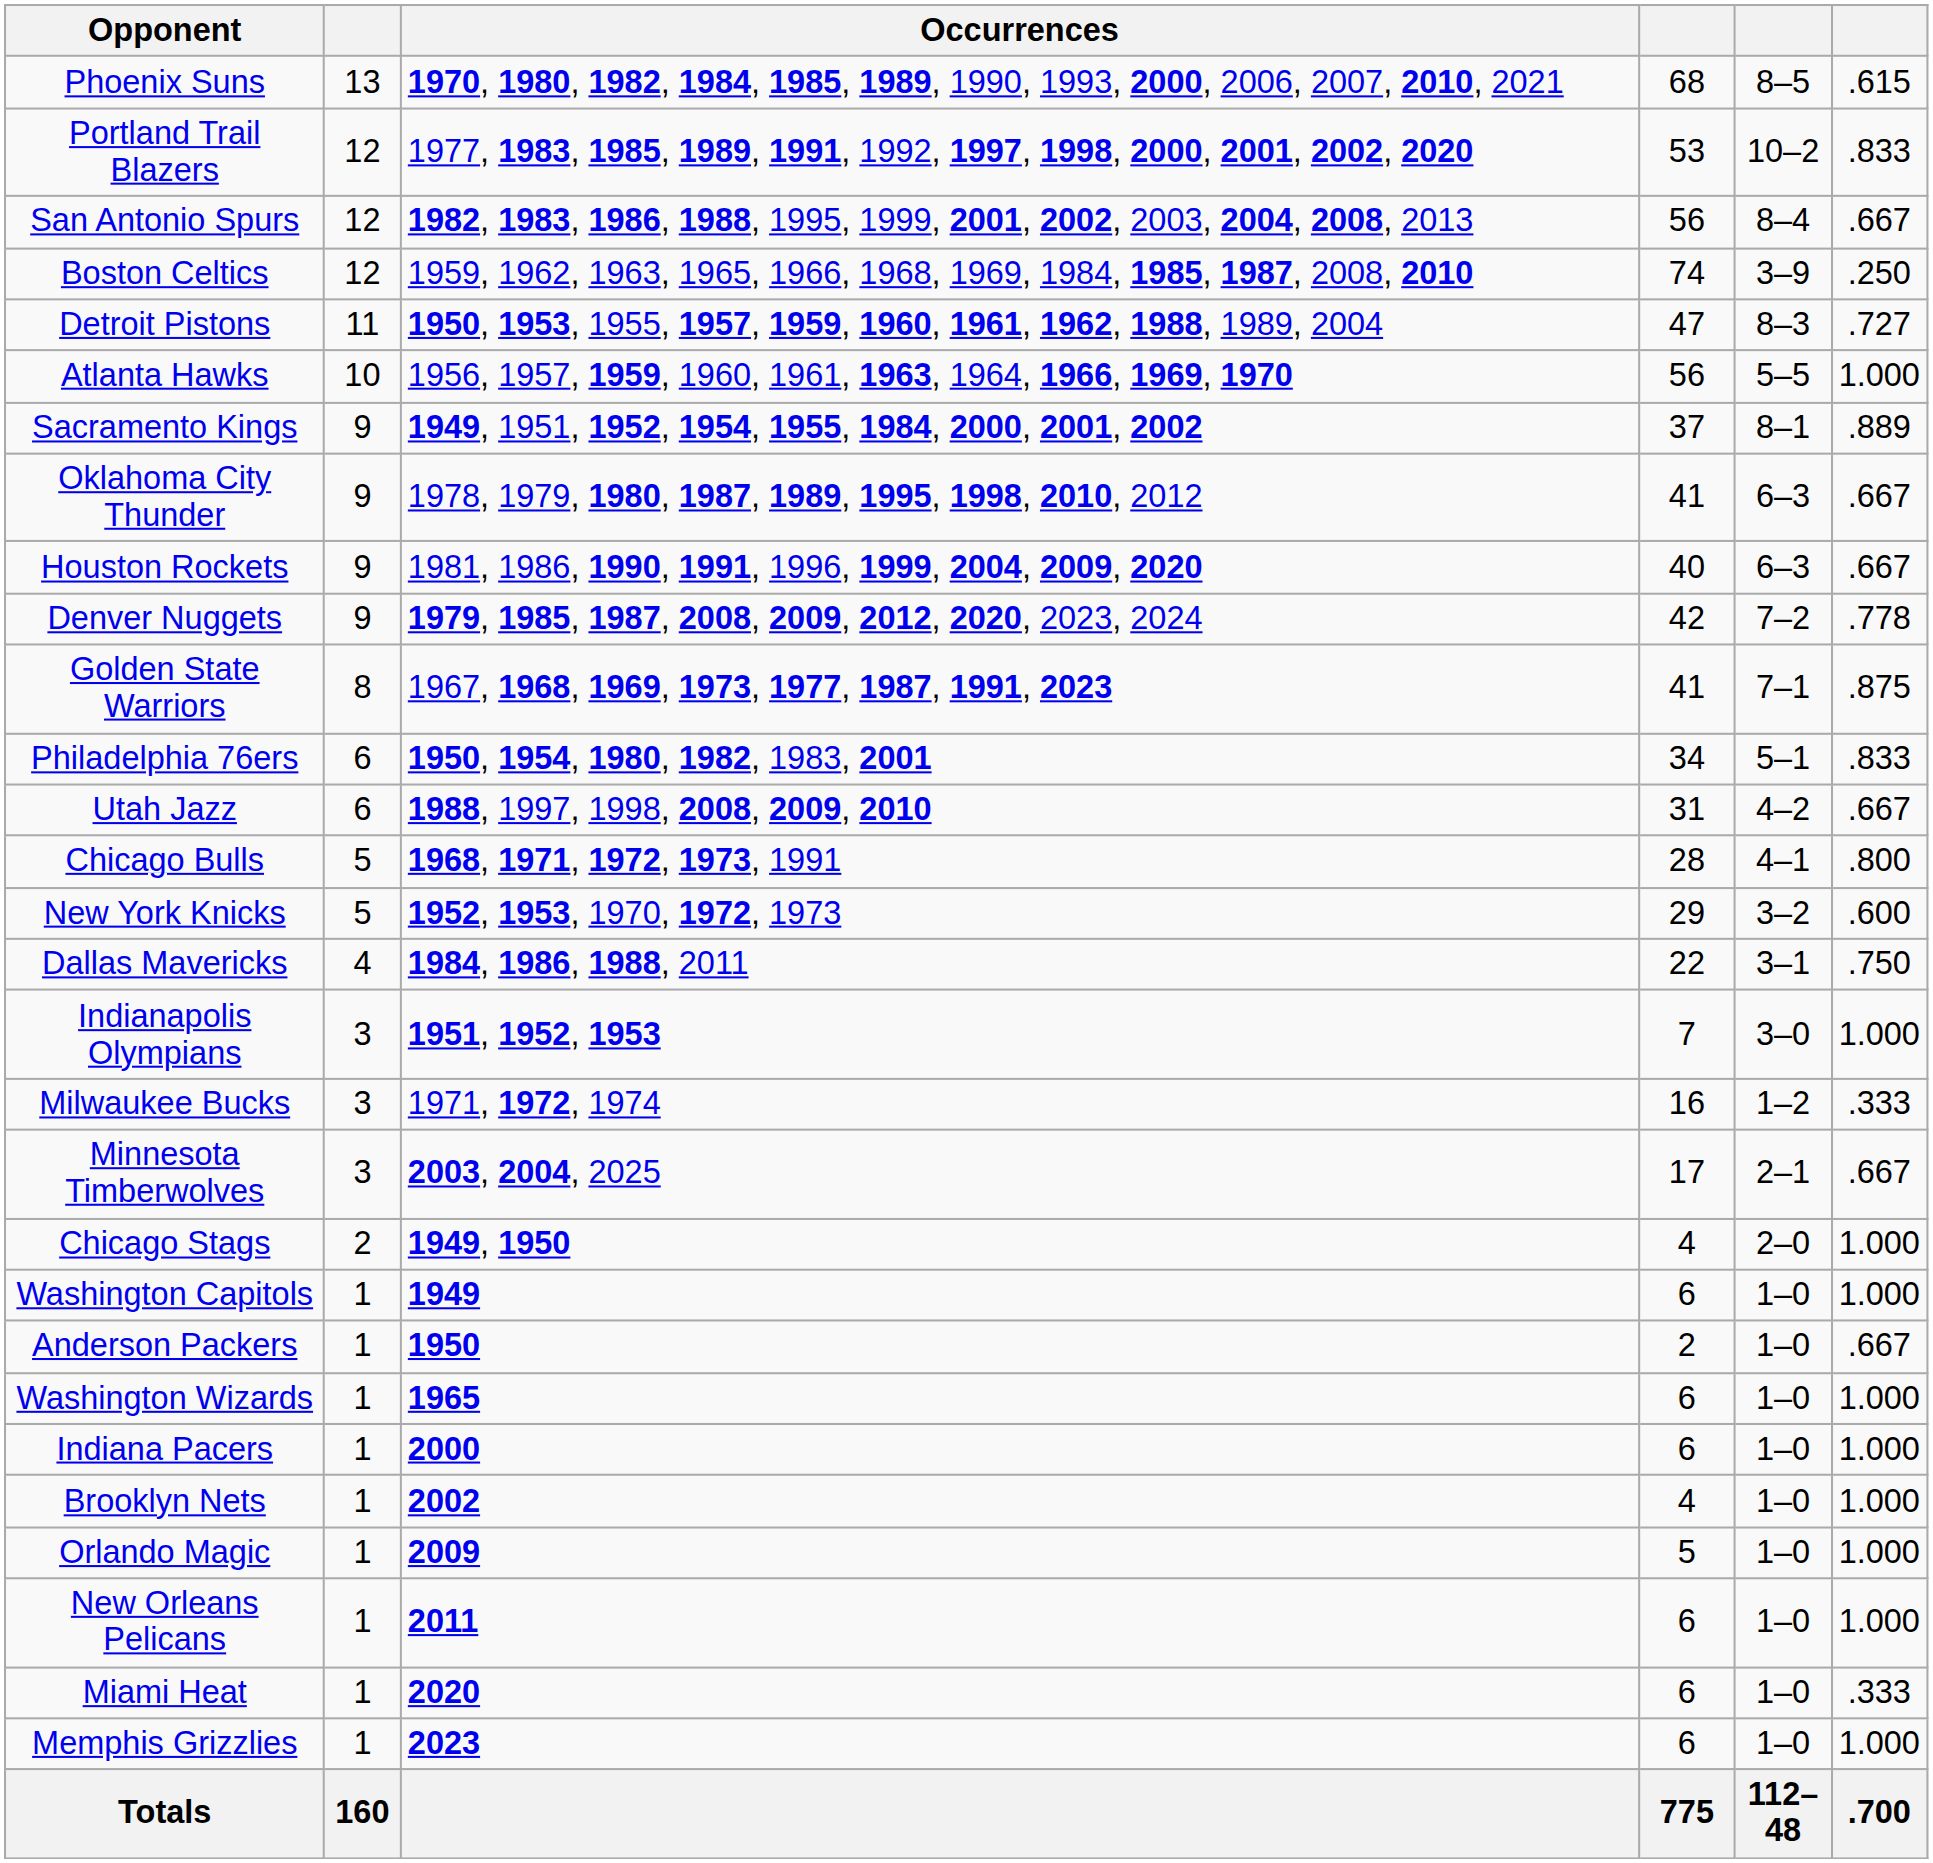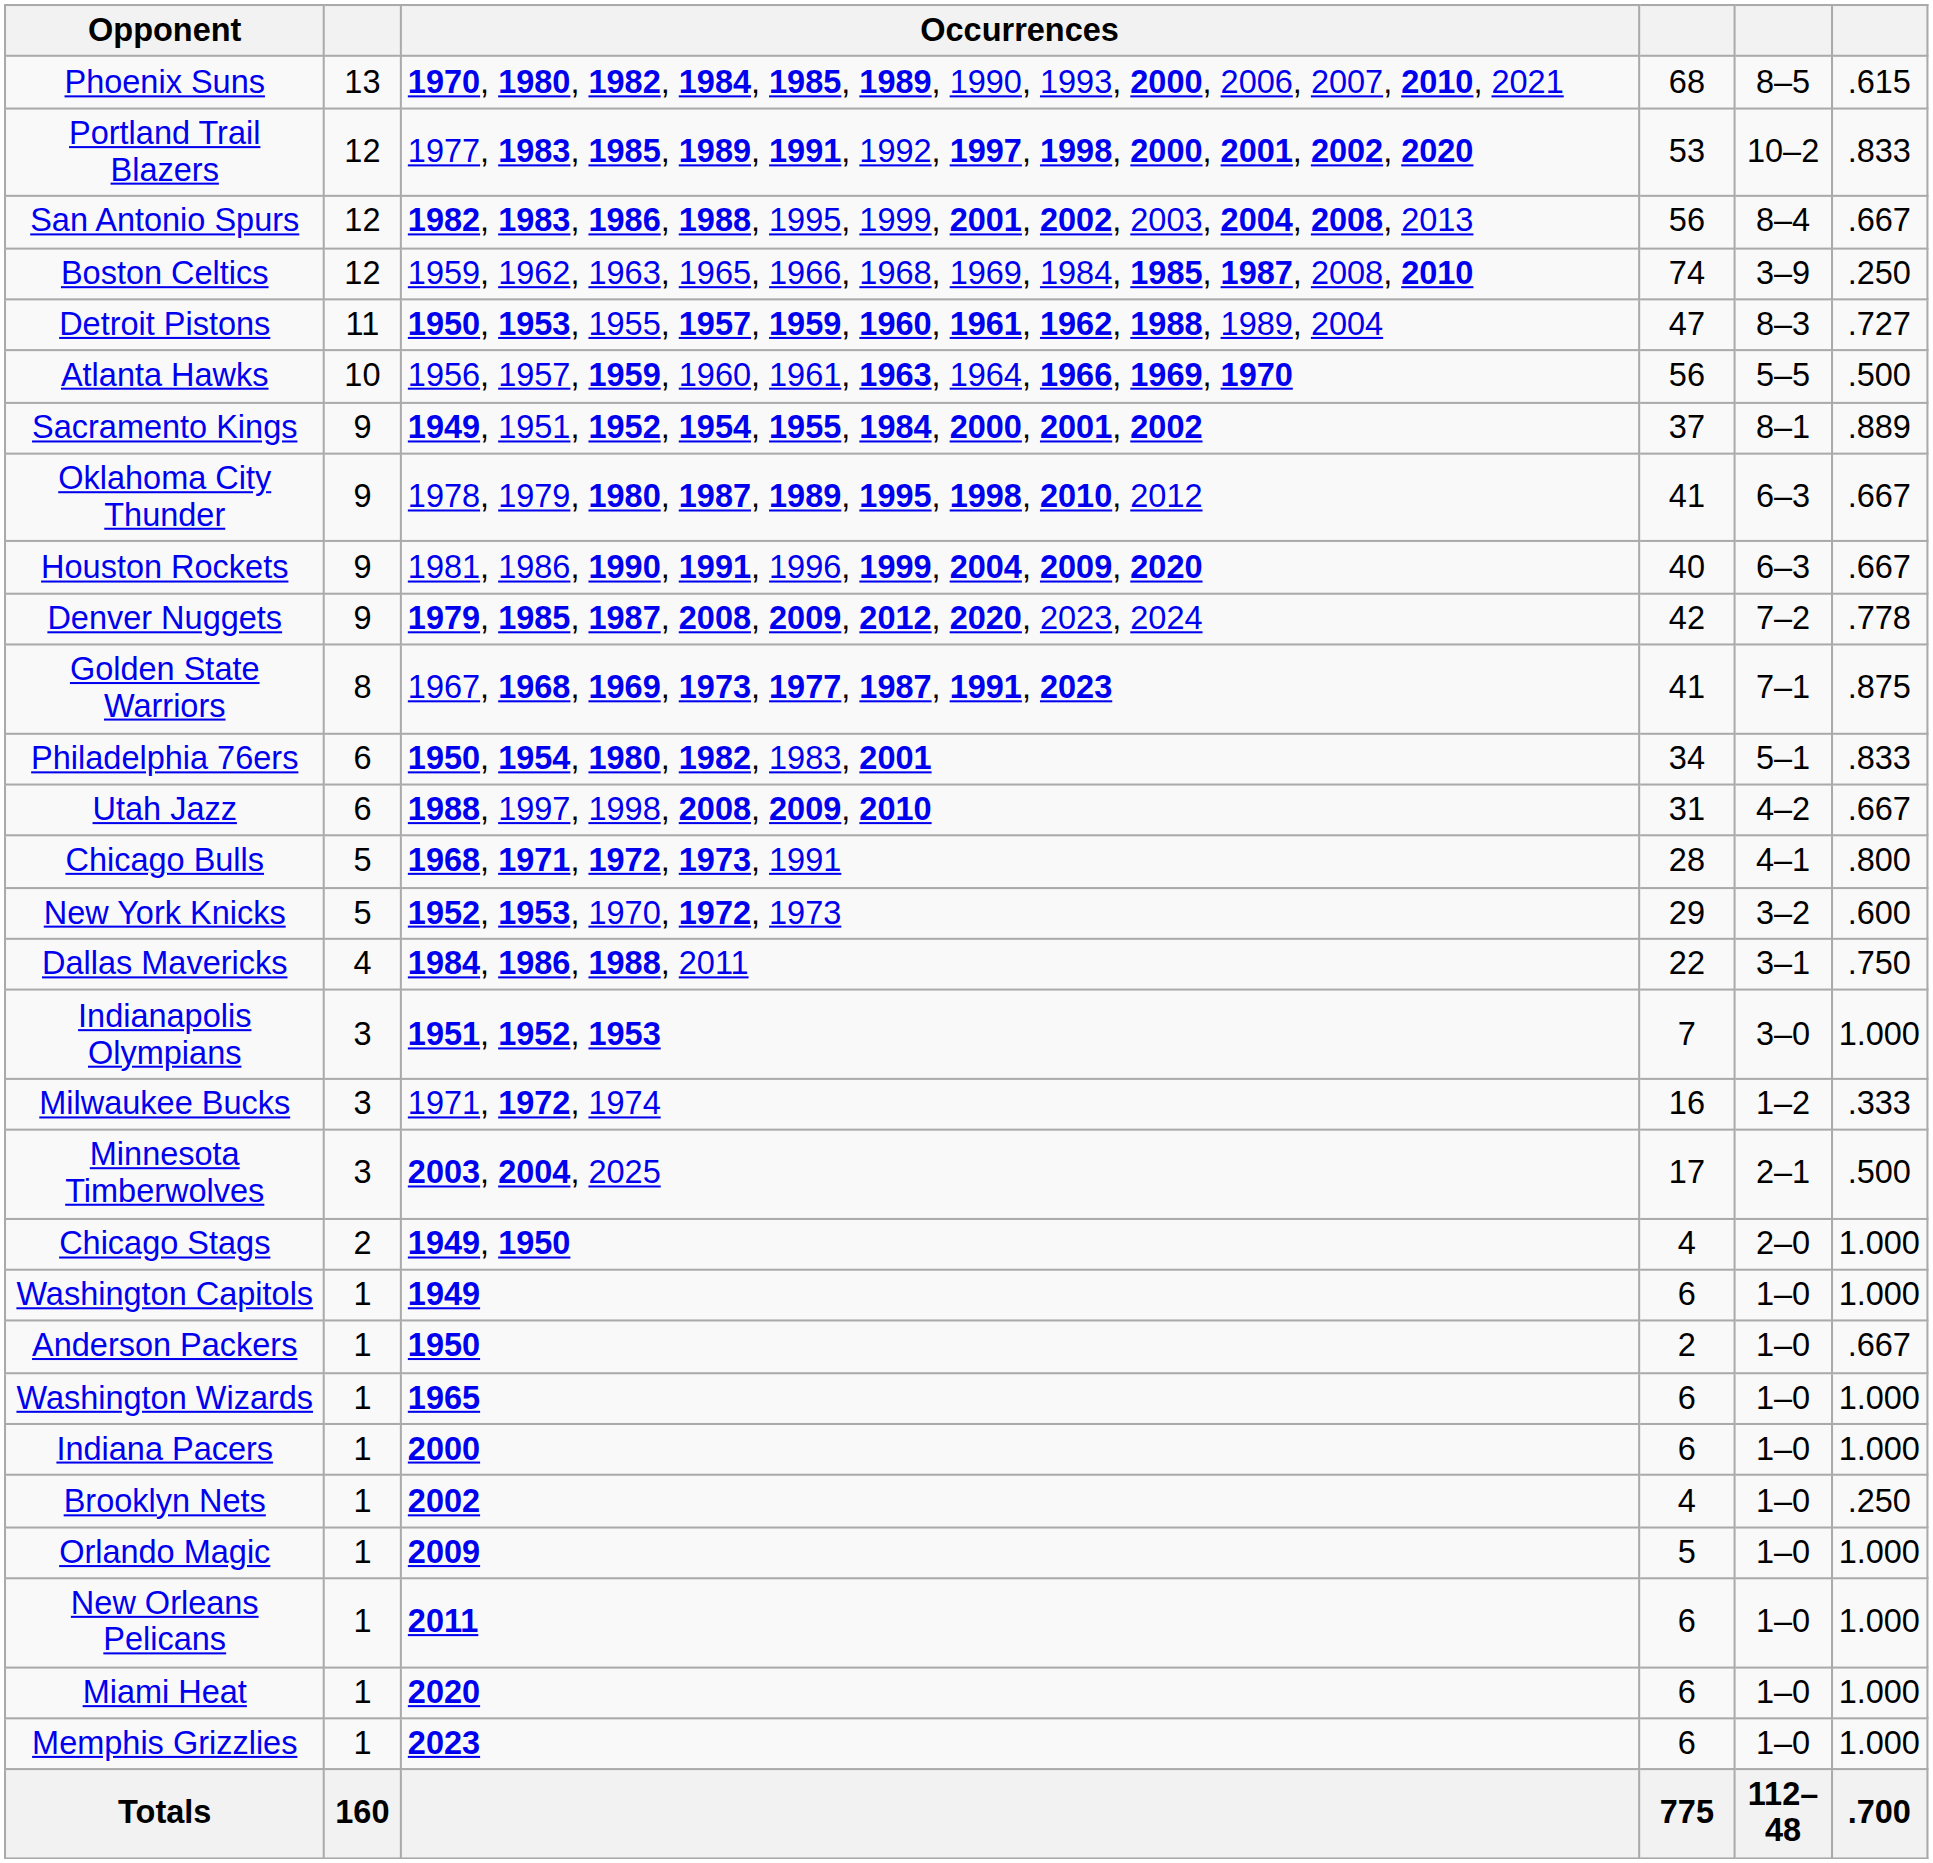Atlanta Hawks | column 6: 1.000 -> .500
Minnesota Timberwolves | column 6: .667 -> .500
Brooklyn Nets | column 6: 1.000 -> .250
Miami Heat | column 6: .333 -> 1.000
